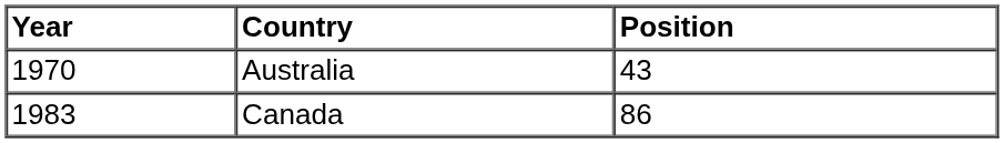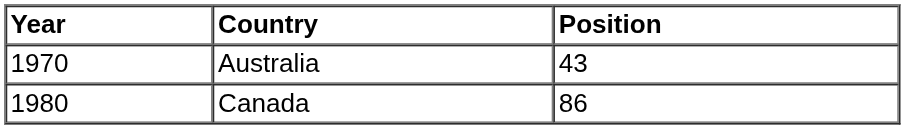Canada | Year: 1983 -> 1980
